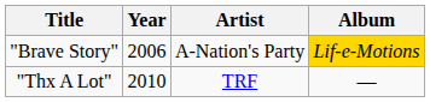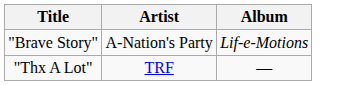- column: Year | 2006 | 2010
"Brave Story" | Album: gold background -> no background
